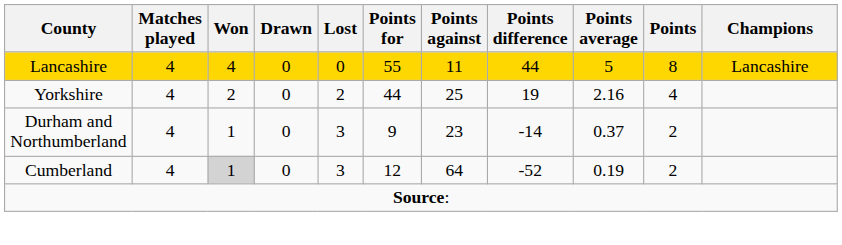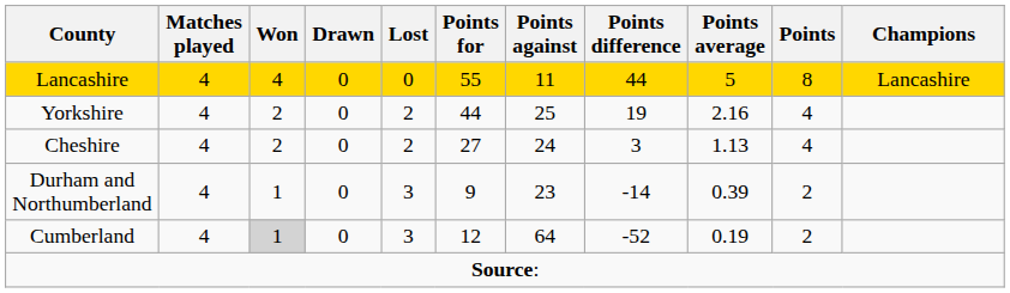+ row: Cheshire | 4 | 2 | 0 | 2 | 27 | 24 | 3 | 1.13 | 4
Durham and Northumberland | Points average: 0.37 -> 0.39
